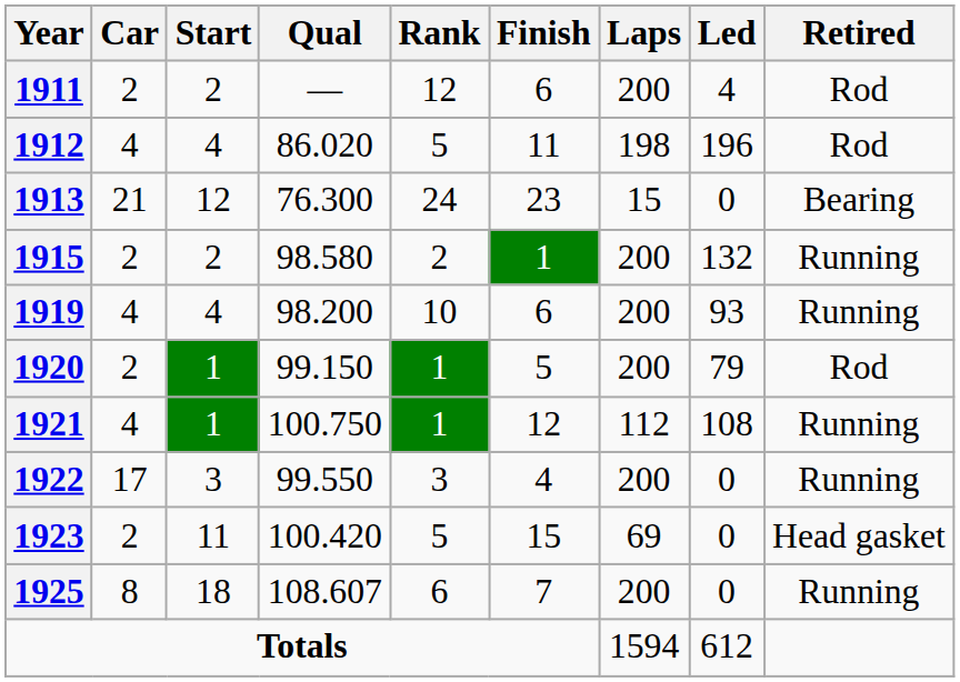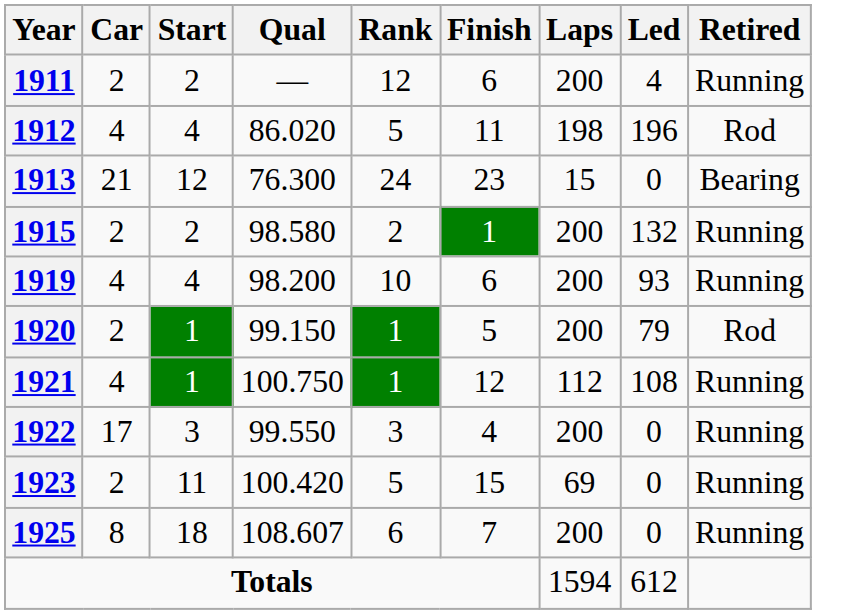1911 | Retired: Rod -> Running
1923 | Retired: Head gasket -> Running
